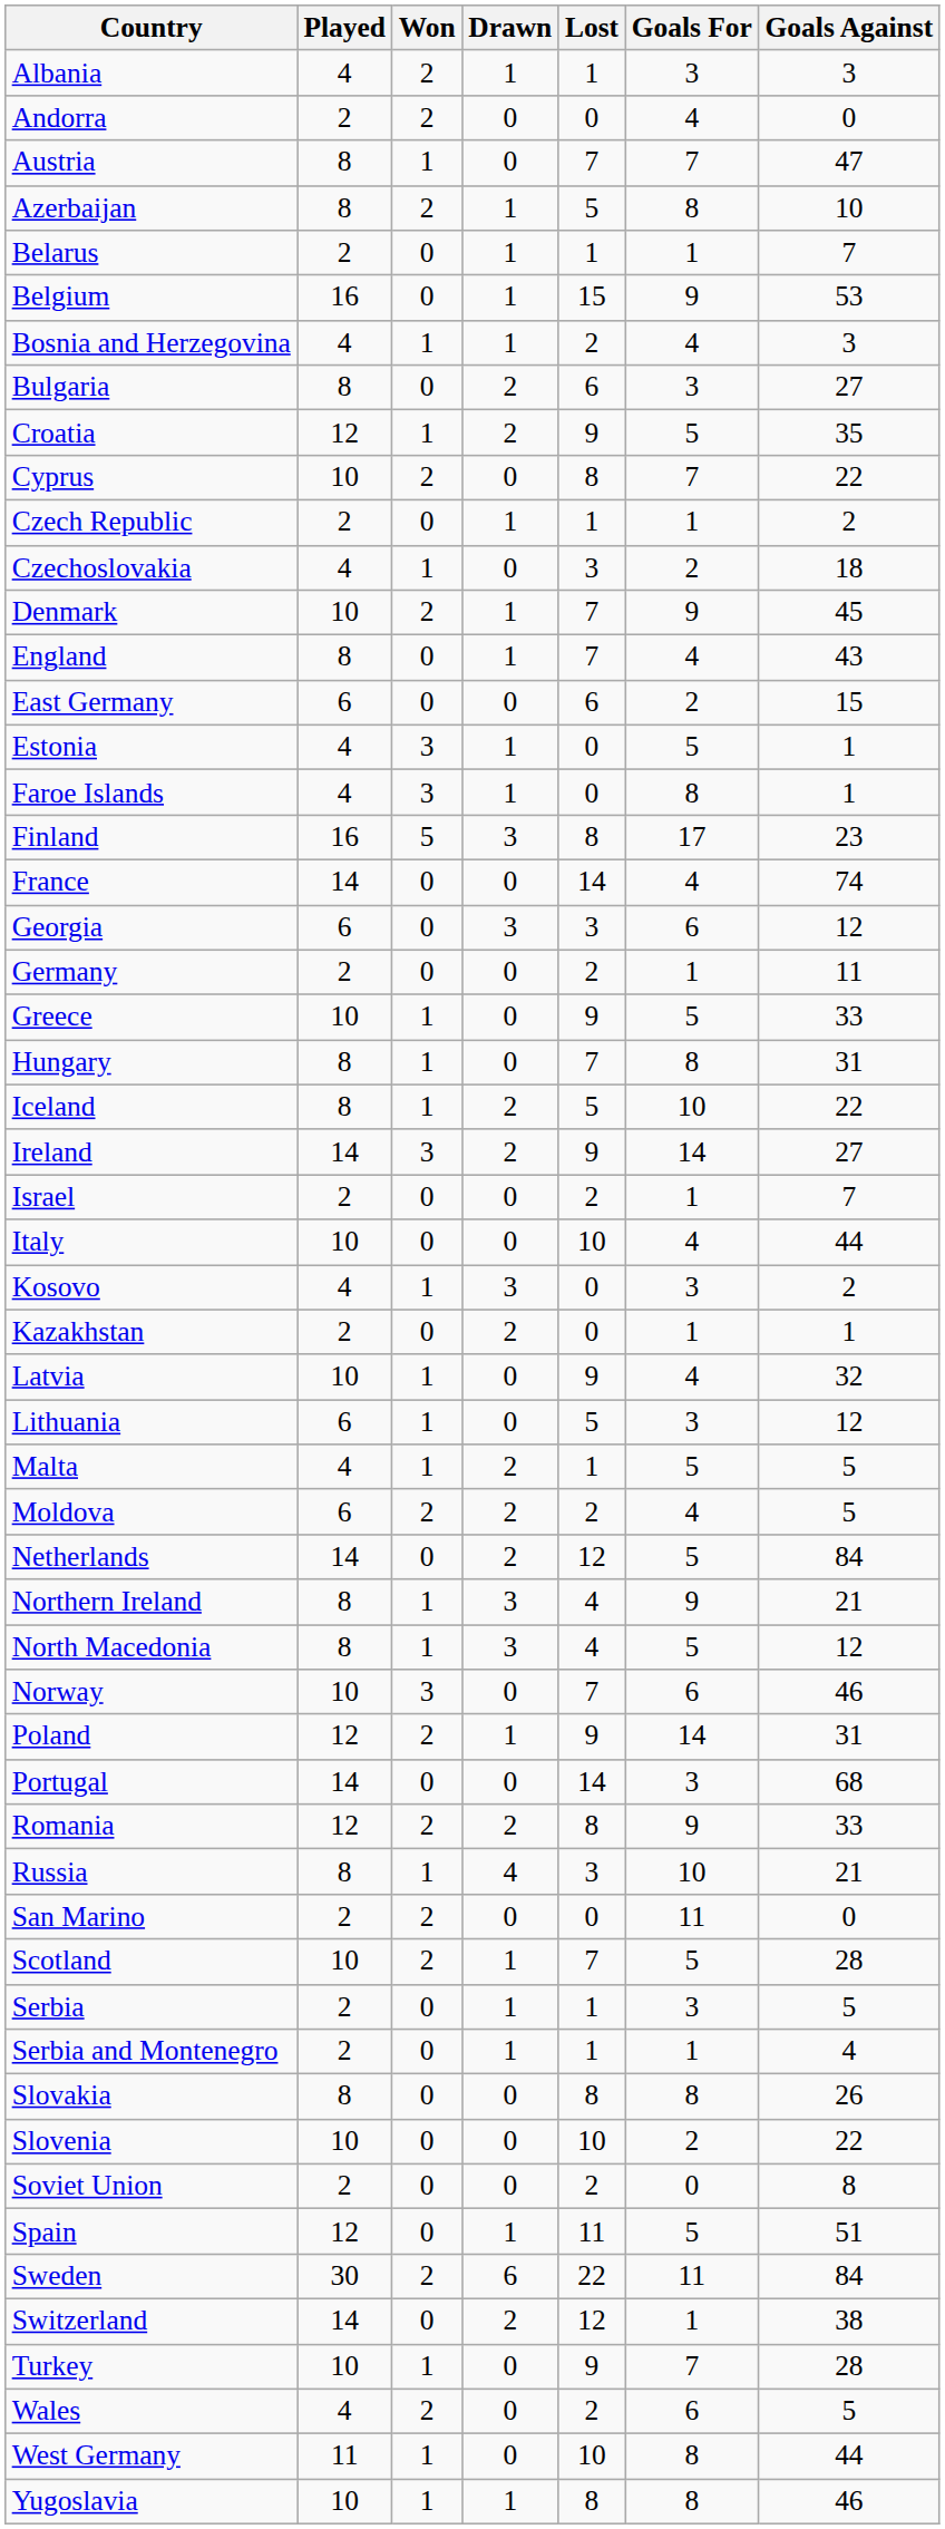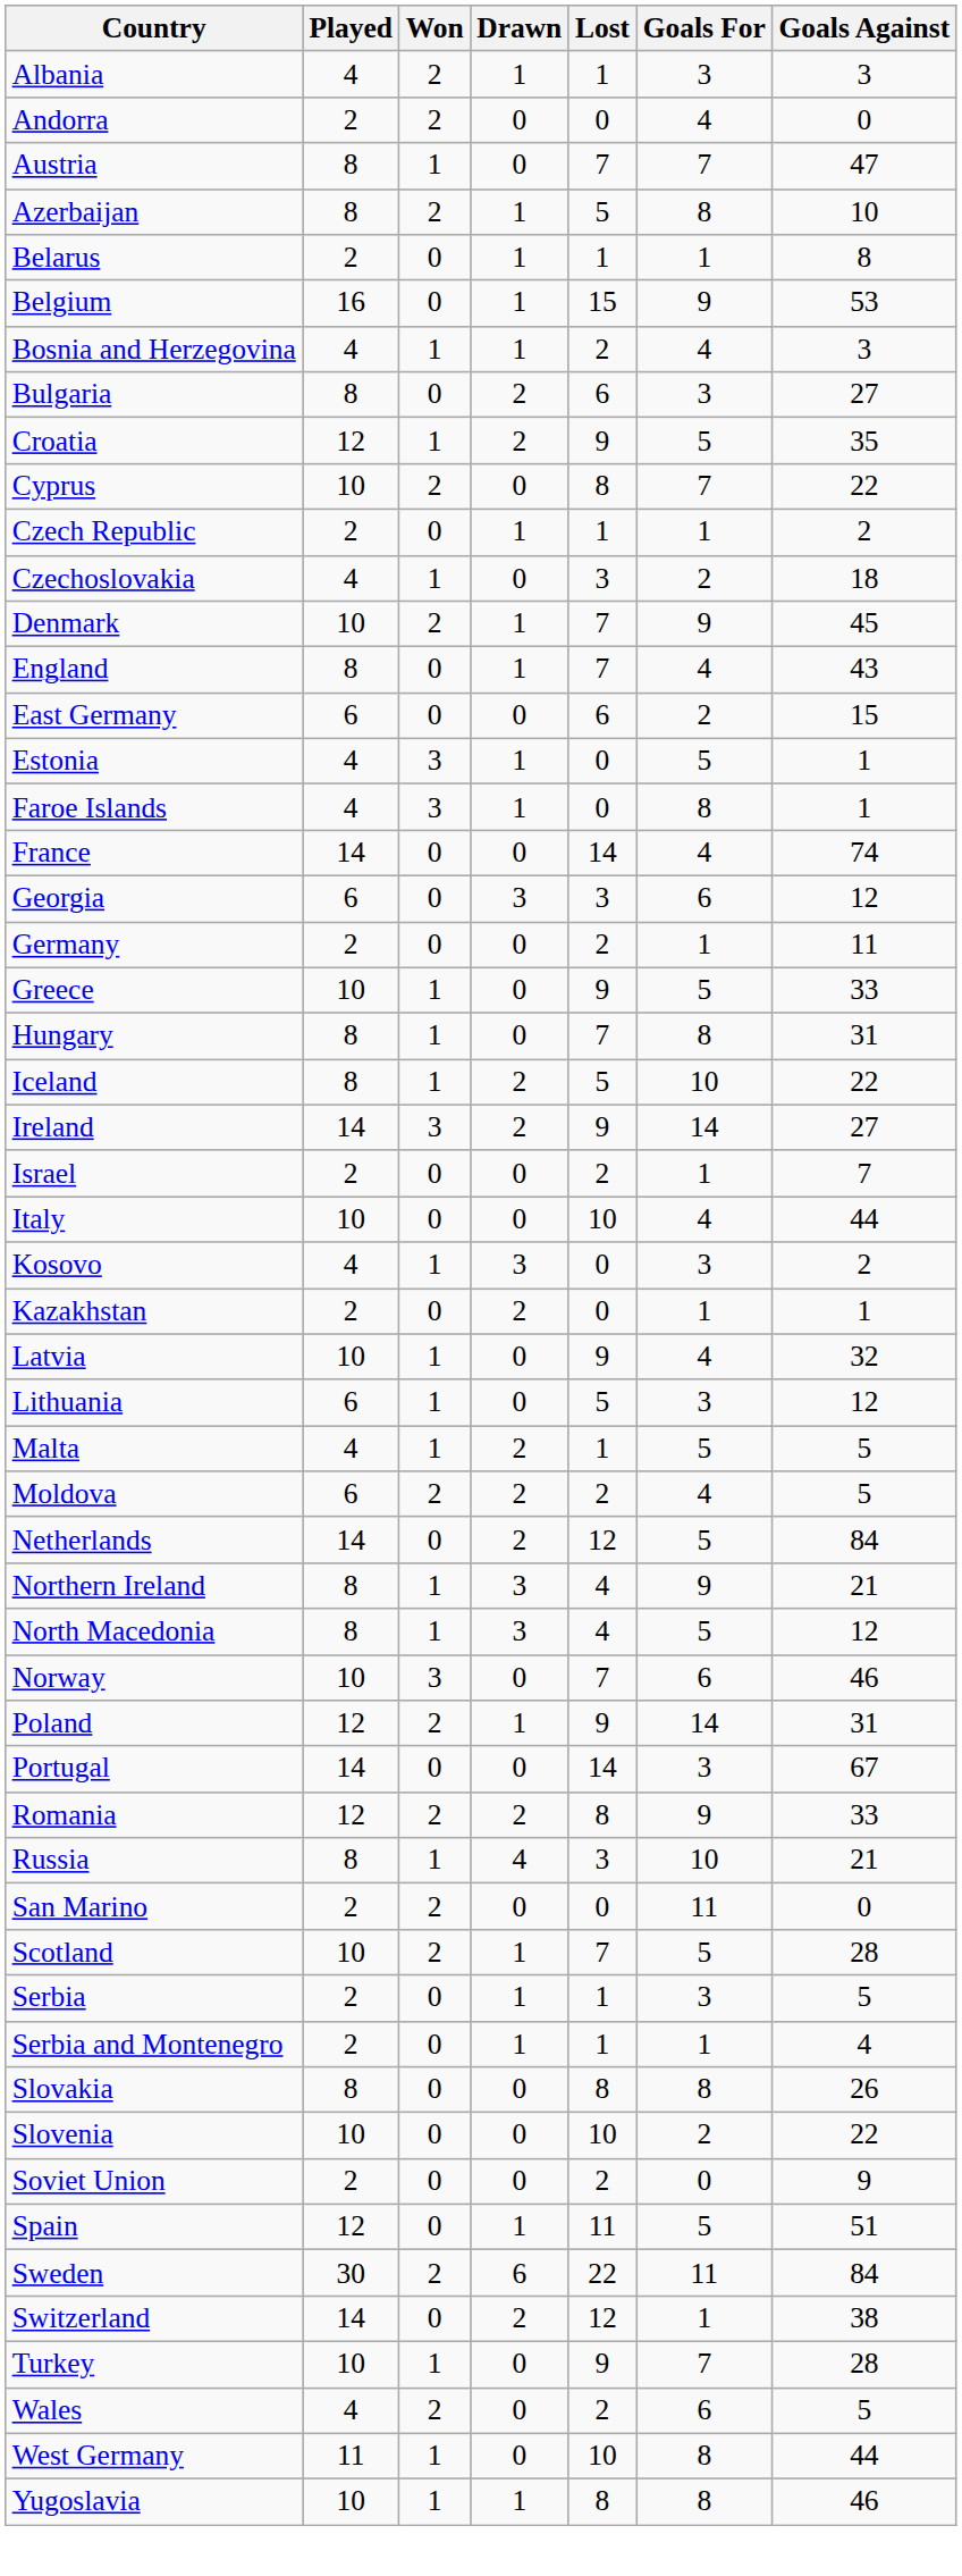Belarus | Goals Against: 7 -> 8
- row: Finland | 16 | 5 | 3 | 8 | 17 | 23
Portugal | Goals Against: 68 -> 67
Soviet Union | Goals Against: 8 -> 9
